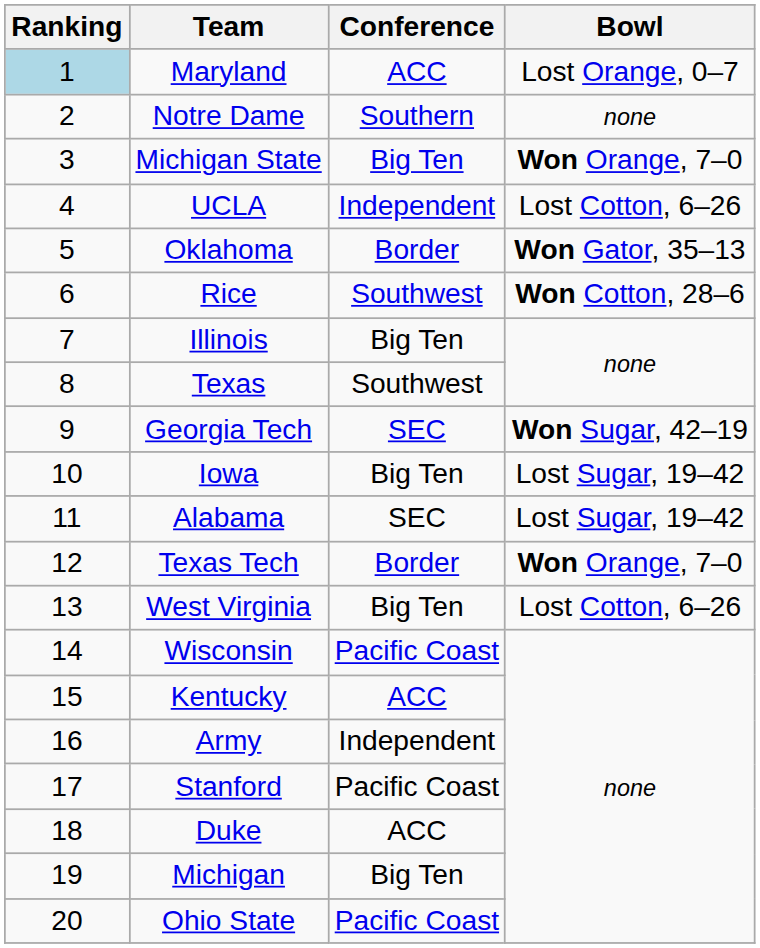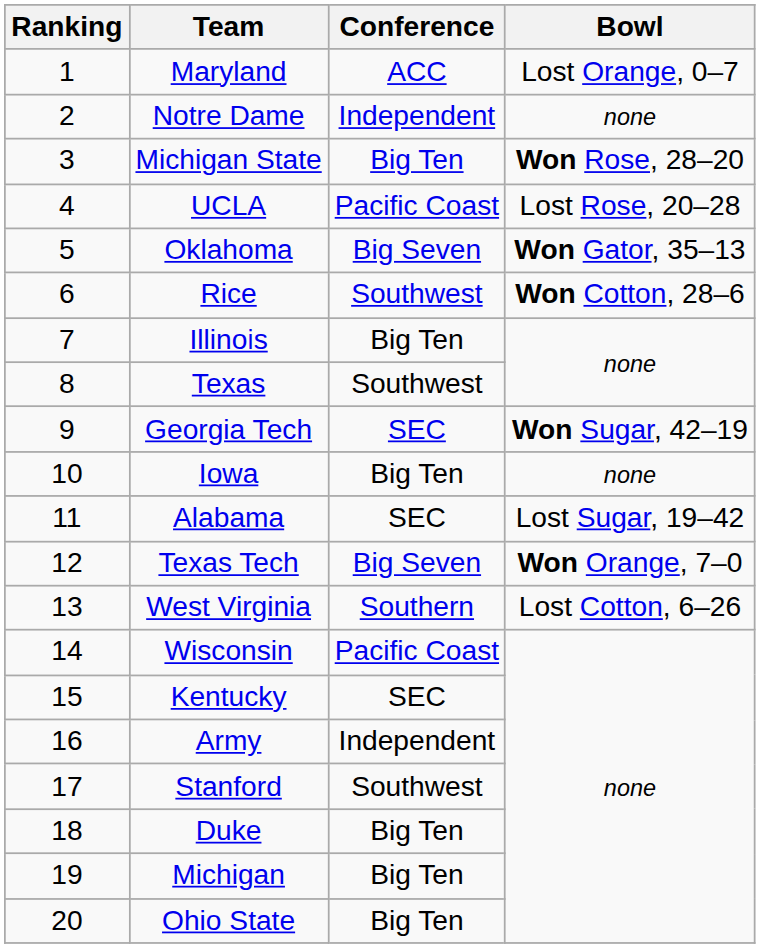Maryland | Ranking: lightblue background -> no background
Notre Dame | Conference: Southern -> Independent
Michigan State | Bowl: Won Orange, 7–0 -> Won Rose, 28–20
UCLA | Conference: Independent -> Pacific Coast
UCLA | Bowl: Lost Cotton, 6–26 -> Lost Rose, 20–28
Oklahoma | Conference: Border -> Big Seven
Iowa | Bowl: Lost Sugar, 19–42 -> none
Texas Tech | Conference: Border -> Big Seven
West Virginia | Conference: Big Ten -> Southern
Kentucky | Conference: ACC -> SEC
Stanford | Conference: Pacific Coast -> Southwest
Duke | Conference: ACC -> Big Ten
Ohio State | Conference: Pacific Coast -> Big Ten
